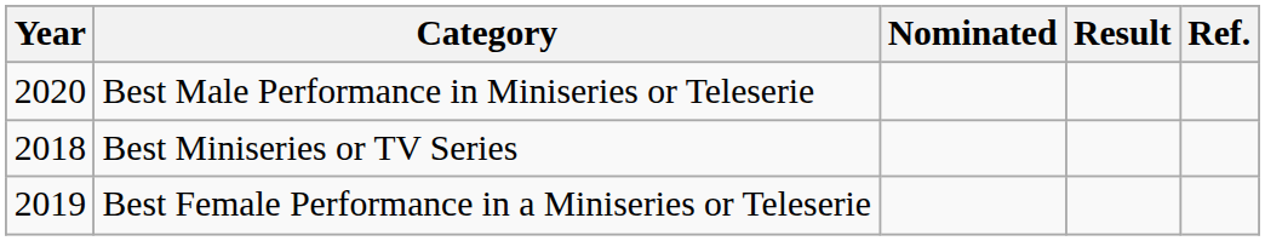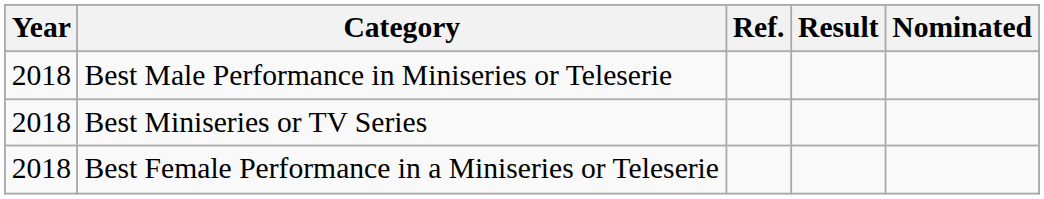columns swapped: Nominated <-> Ref.
Best Male Performance in Miniseries or Teleserie | Year: 2020 -> 2018
Best Female Performance in a Miniseries or Teleserie | Year: 2019 -> 2018
